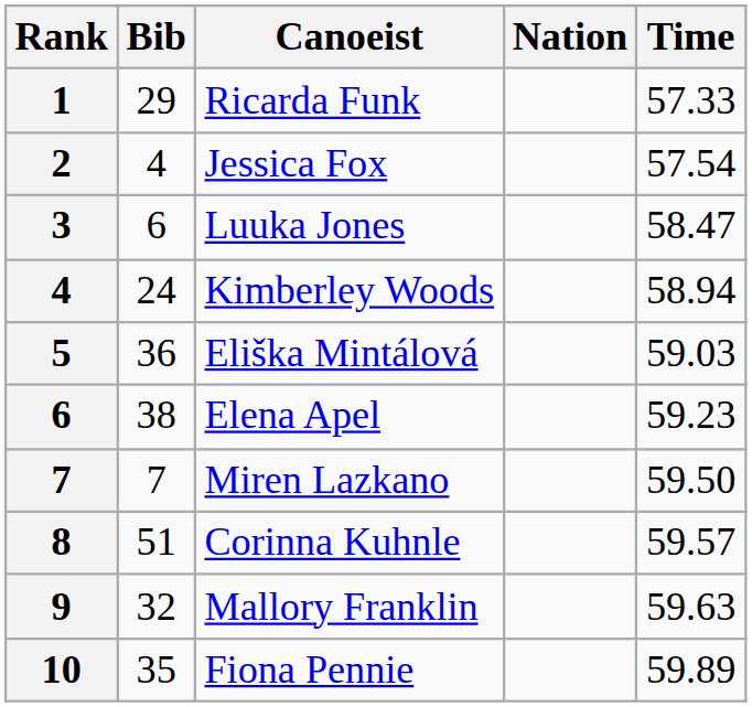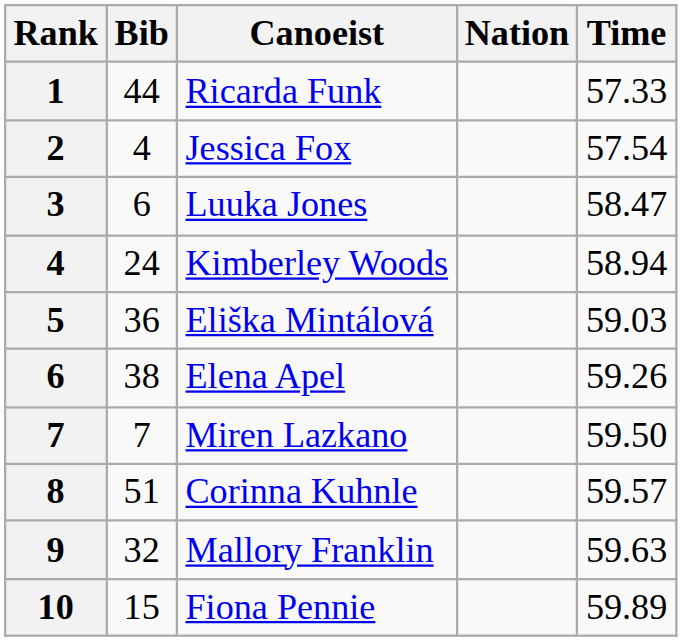Ricarda Funk | Bib: 29 -> 44
Elena Apel | Time: 59.23 -> 59.26
Fiona Pennie | Bib: 35 -> 15
